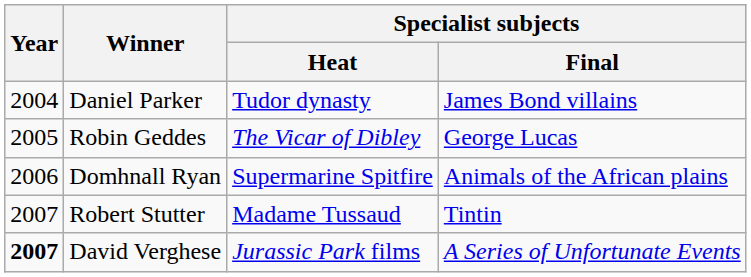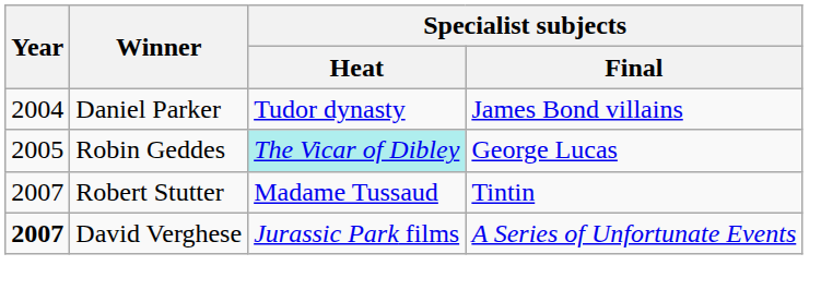Robin Geddes | Specialist subjects / Heat: no background -> paleturquoise background
- row: 2006 | Domhnall Ryan | Supermarine Spitfire | Animals of the African plains
